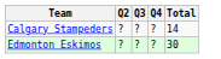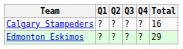+ column: Q1 | ? | ?
Calgary Stampeders | Total: 14 -> 16
Edmonton Eskimos | Total: 30 -> 29
